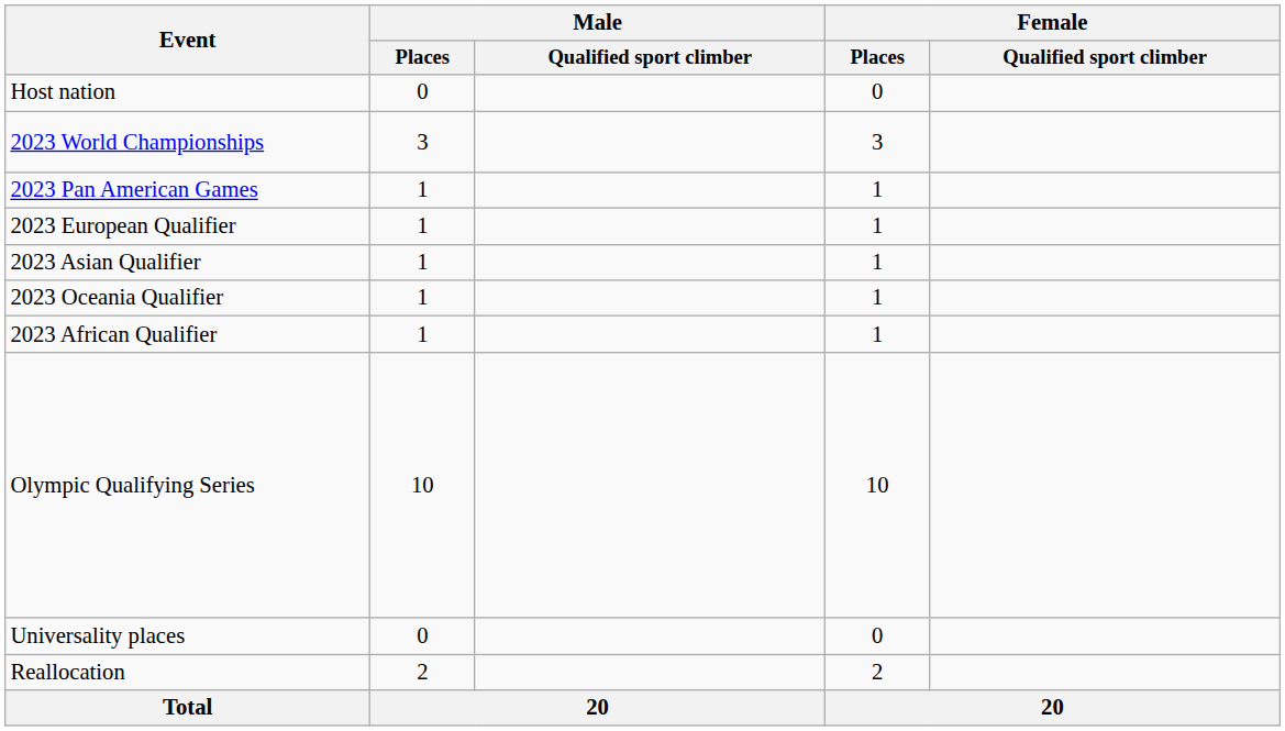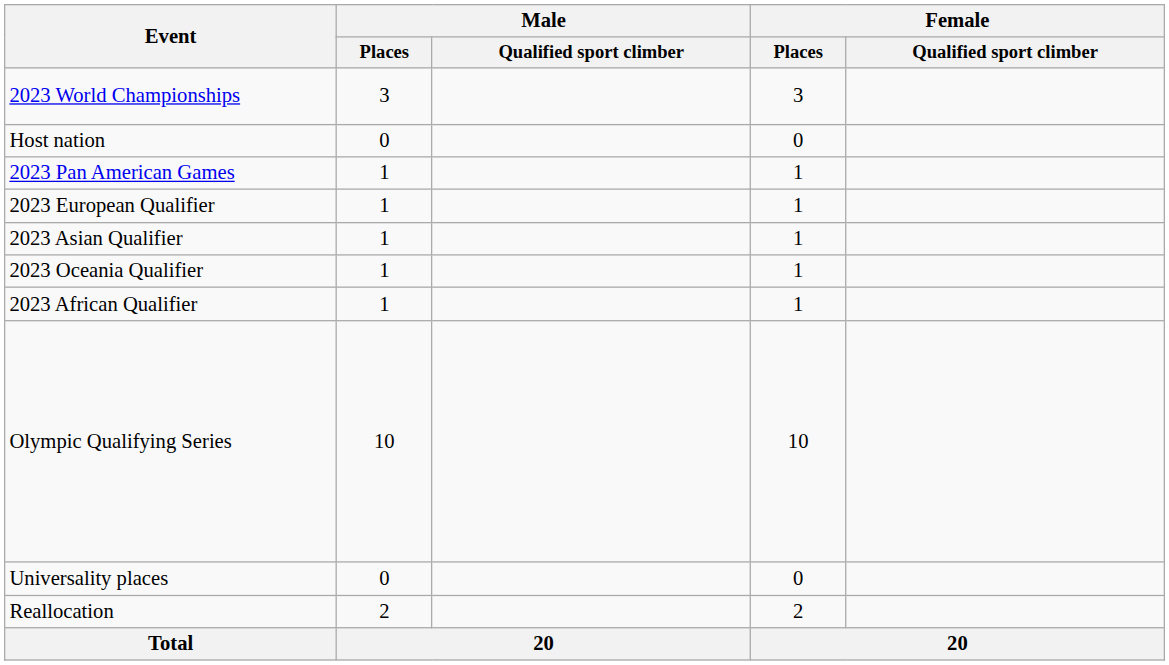rows swapped: Host nation <-> 2023 World Championships
